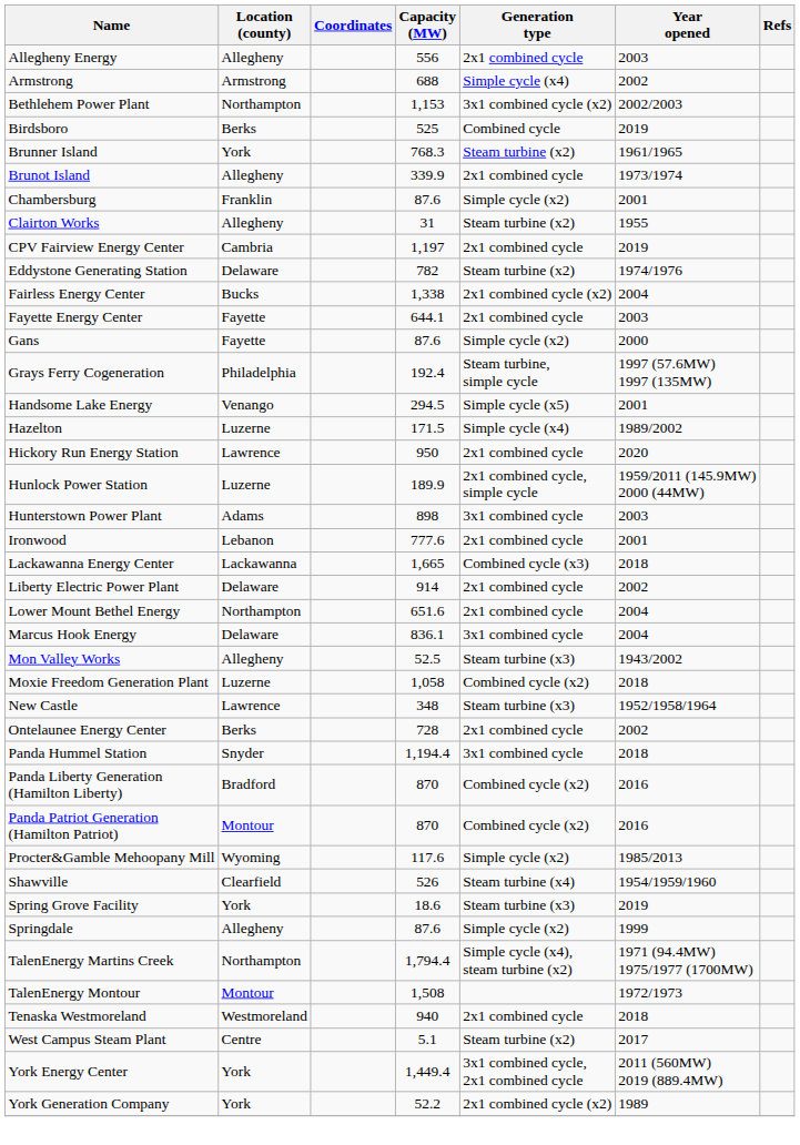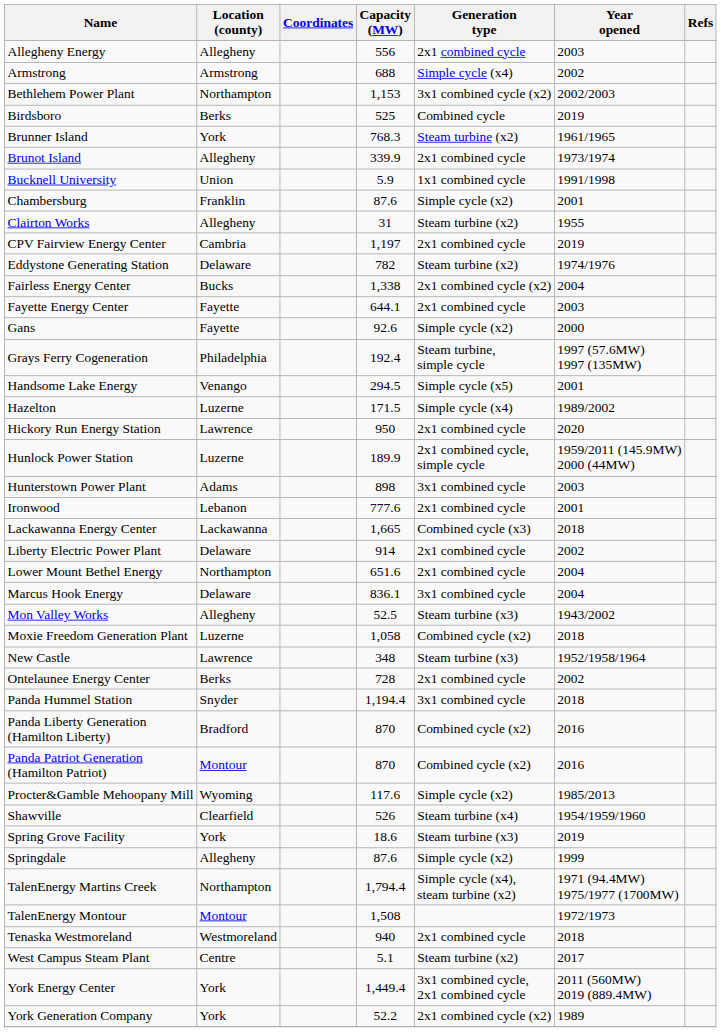+ row: Bucknell University | Union | 5.9 | 1x1 combined cycle | 1991/1998
Gans | Capacity (MW): 87.6 -> 92.6
